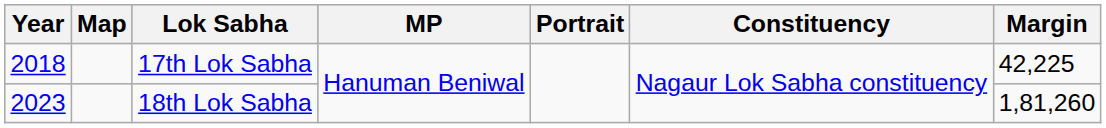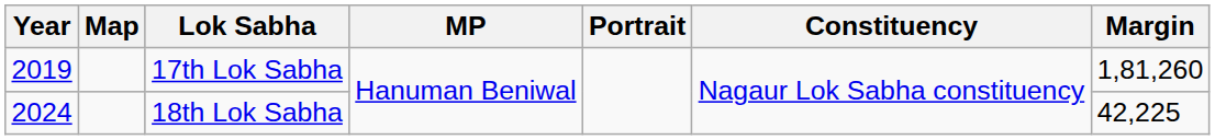17th Lok Sabha | Year: 2018 -> 2019
17th Lok Sabha | Margin: 42,225 -> 1,81,260
18th Lok Sabha | Year: 2023 -> 2024
18th Lok Sabha | Margin: 1,81,260 -> 42,225
